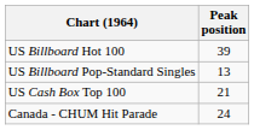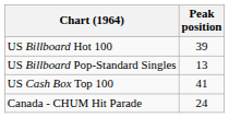US Cash Box Top 100 | Peak position: 21 -> 41
